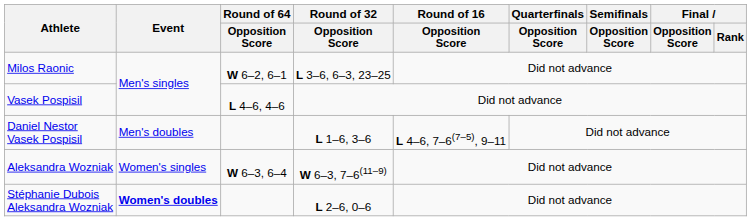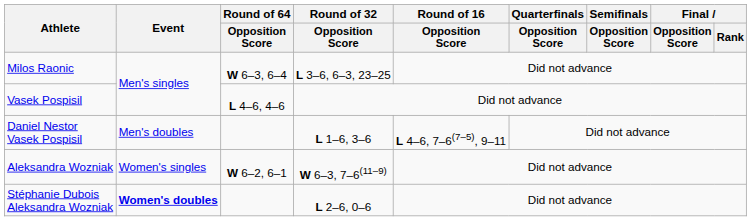Milos Raonic | Round of 64 / Opposition Score: W 6–2, 6–1 -> W 6–3, 6–4
Aleksandra Wozniak | Round of 64 / Opposition Score: W 6–3, 6–4 -> W 6–2, 6–1
